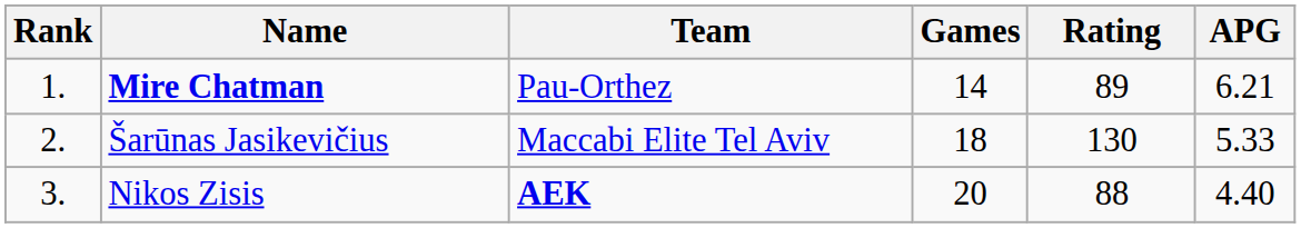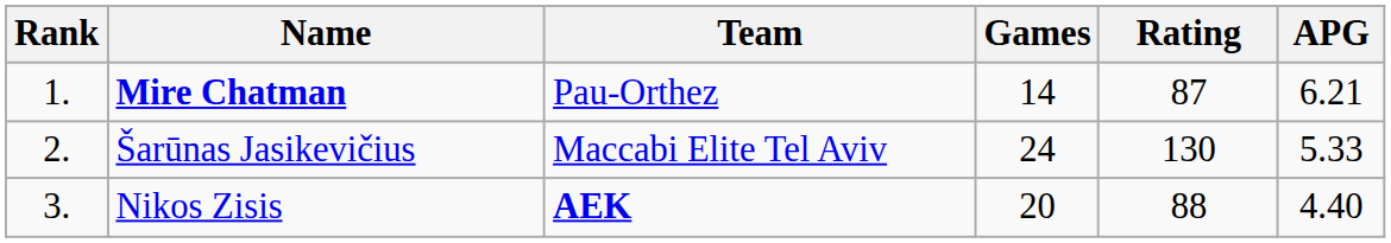Mire Chatman | Rating: 89 -> 87
Šarūnas Jasikevičius | Games: 18 -> 24
